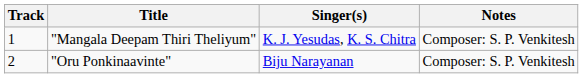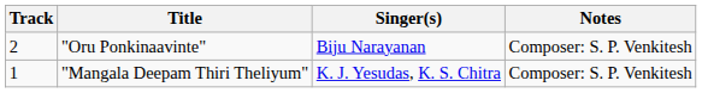rows swapped: "Mangala Deepam Thiri Theliyum" <-> "Oru Ponkinaavinte"
